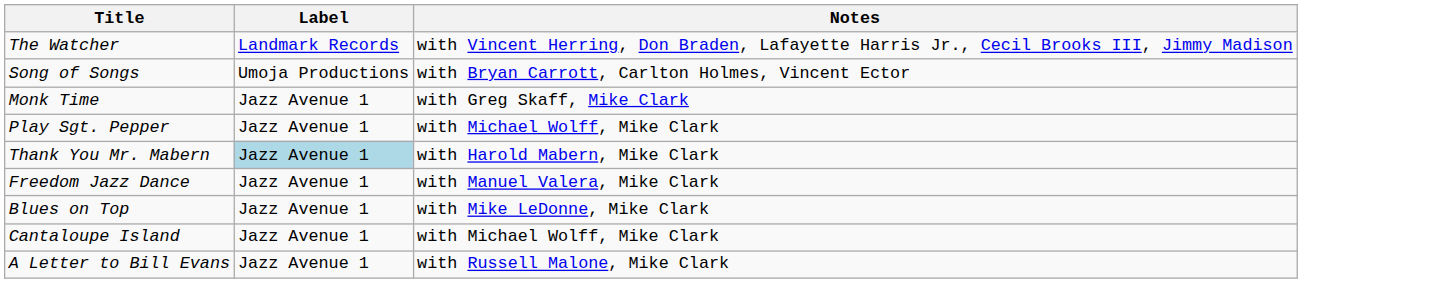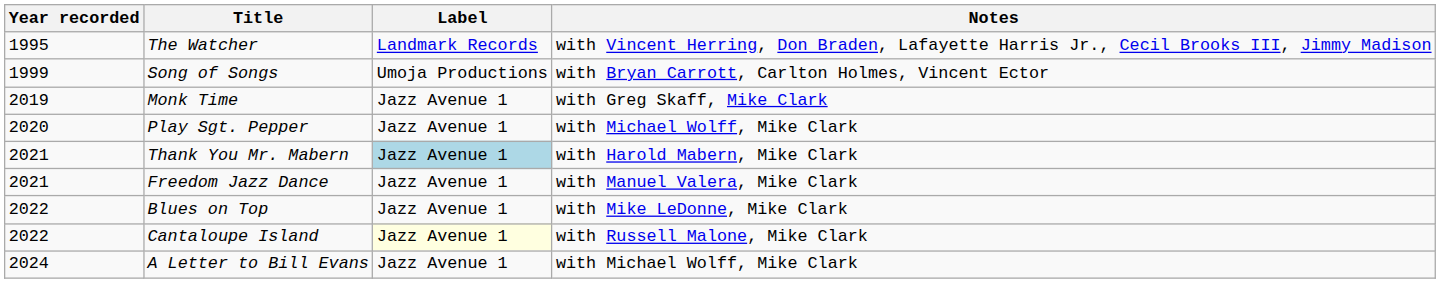+ column: Year recorded | 1995 | 1999 | 2019 | 2020 | 2021 | 2021 | 2022 | 2022 | 2024
Cantaloupe Island | Label: no background -> lightyellow background
Cantaloupe Island | Notes: with Michael Wolff, Mike Clark -> with Russell Malone, Mike Clark
A Letter to Bill Evans | Notes: with Russell Malone, Mike Clark -> with Michael Wolff, Mike Clark
